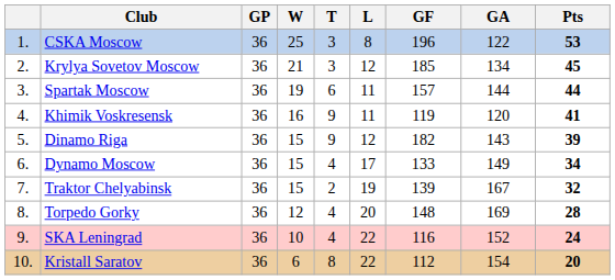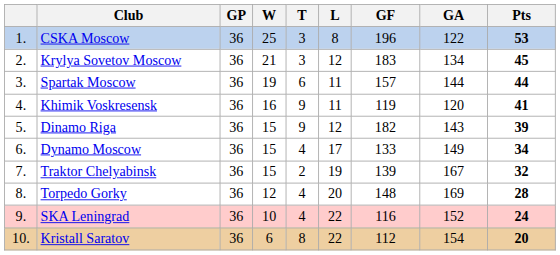Krylya Sovetov Moscow | GF: 185 -> 183
